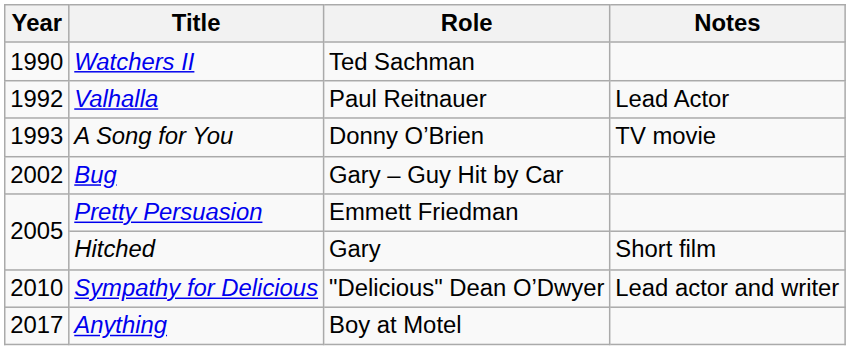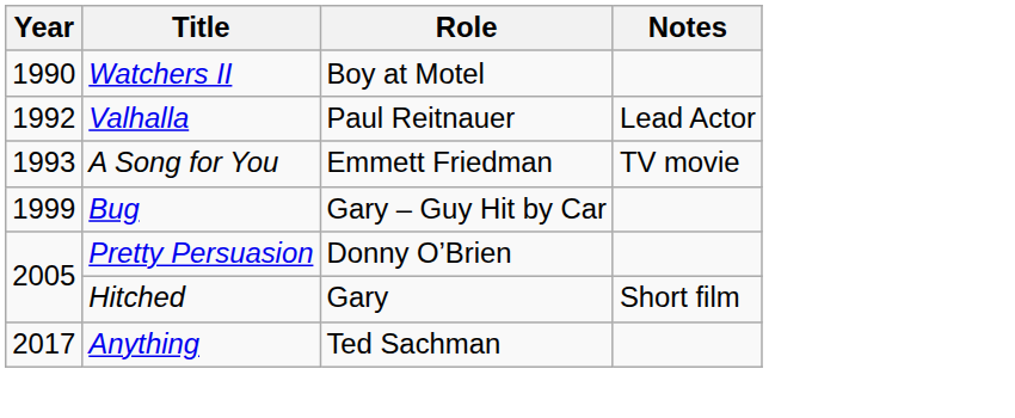Watchers II | Role: Ted Sachman -> Boy at Motel
A Song for You | Role: Donny O’Brien -> Emmett Friedman
Bug | Year: 2002 -> 1999
Pretty Persuasion | Role: Emmett Friedman -> Donny O’Brien
- row: 2010 | Sympathy for Delicious | "Delicious" Dean O’Dwyer | Lead actor and writer
Anything | Role: Boy at Motel -> Ted Sachman
